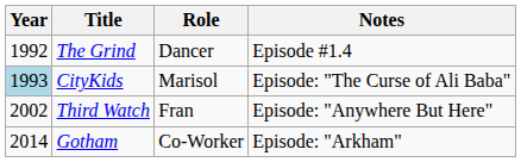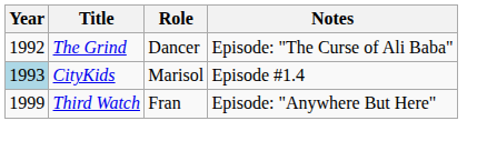The Grind | Notes: Episode #1.4 -> Episode: "The Curse of Ali Baba"
CityKids | Notes: Episode: "The Curse of Ali Baba" -> Episode #1.4
Third Watch | Year: 2002 -> 1999
- row: 2014 | Gotham | Co-Worker | Episode: "Arkham"
